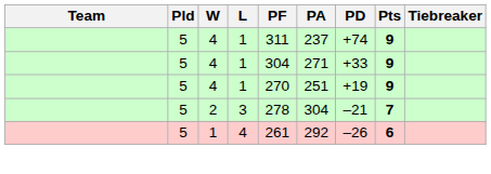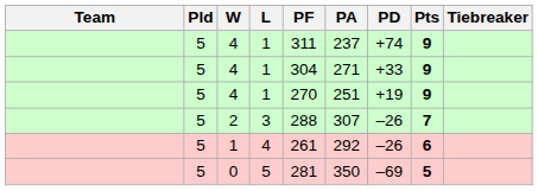2 | PF: 278 -> 288
2 | PA: 304 -> 307
2 | PD: –21 -> –26
+ row: 5 | 0 | 5 | 281 | 350 | –69 | 5
